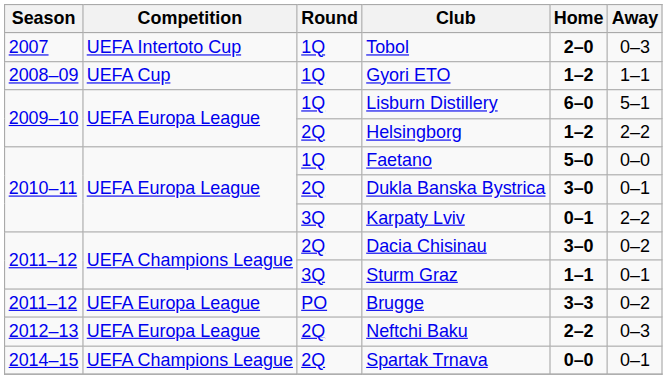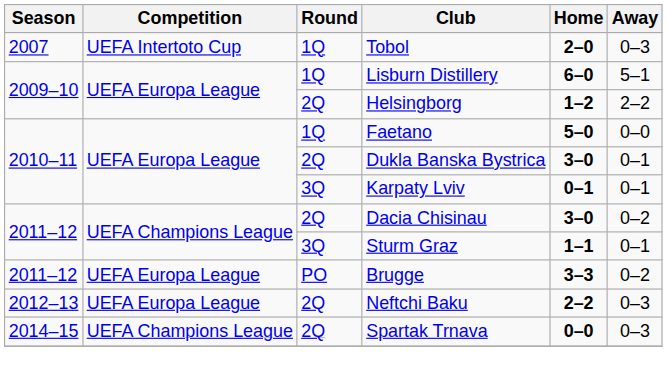- row: 2008–09 | UEFA Cup | 1Q | Gyori ETO | 1–2 | 1–1
Karpaty Lviv | Away: 2–2 -> 0–1
Spartak Trnava | Away: 0–1 -> 0–3
